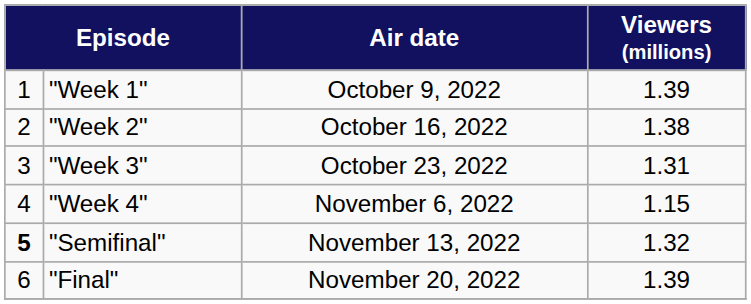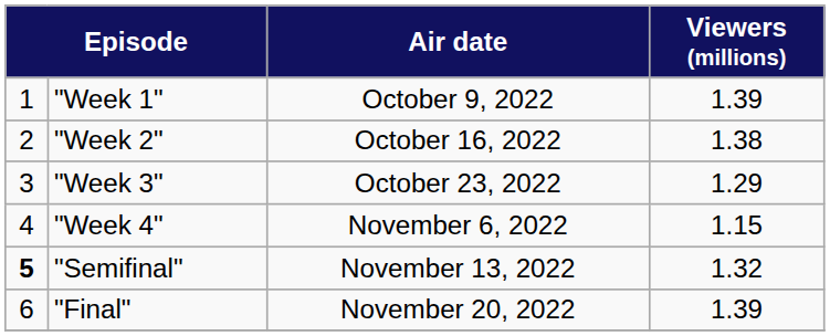"Week 3" | Viewers (millions): 1.31 -> 1.29
